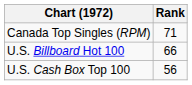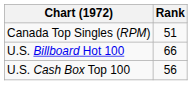Canada Top Singles (RPM) | Rank: 71 -> 51
